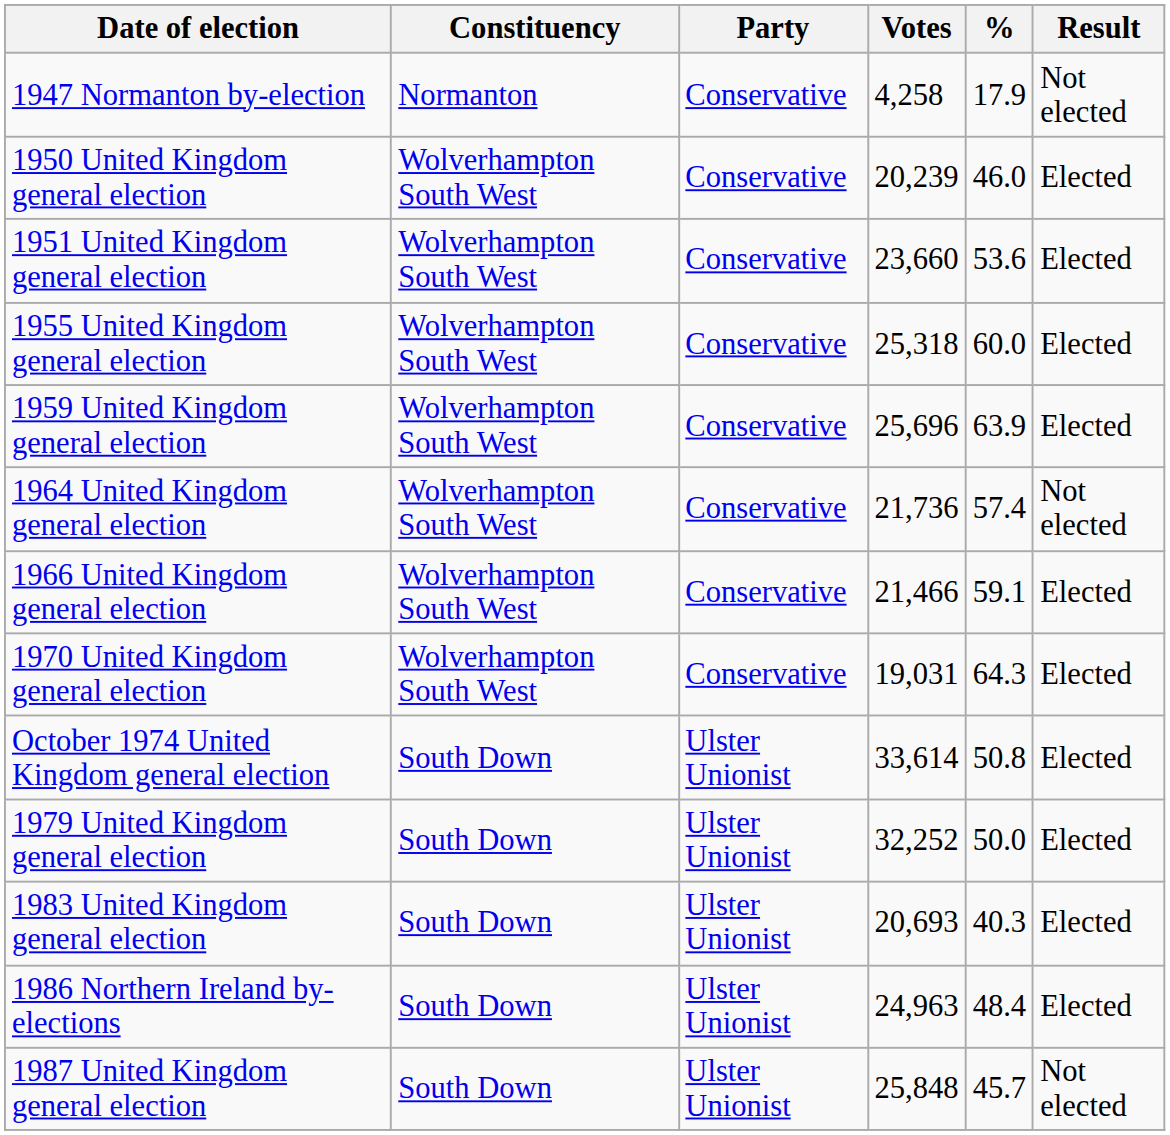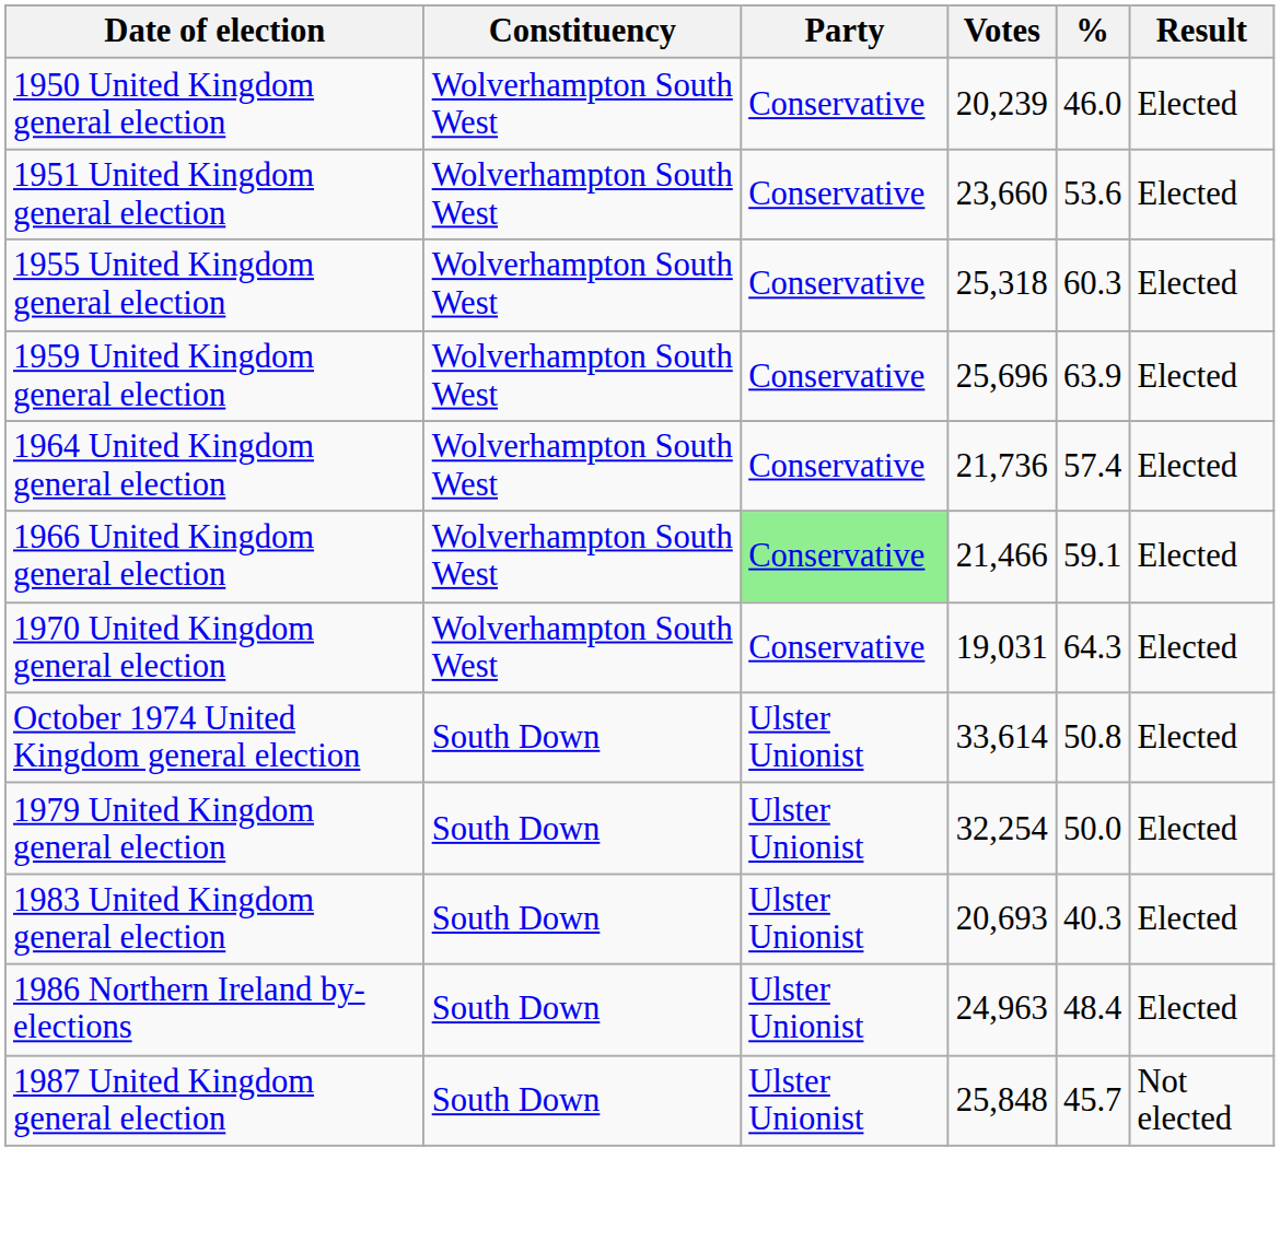- row: 1947 Normanton by-election | Normanton | Conservative | 4,258 | 17.9 | Not elected
1955 United Kingdom general election | %: 60.0 -> 60.3
1964 United Kingdom general election | Result: Not elected -> Elected
1966 United Kingdom general election | Party: no background -> lightgreen background
1979 United Kingdom general election | Votes: 32,252 -> 32,254
